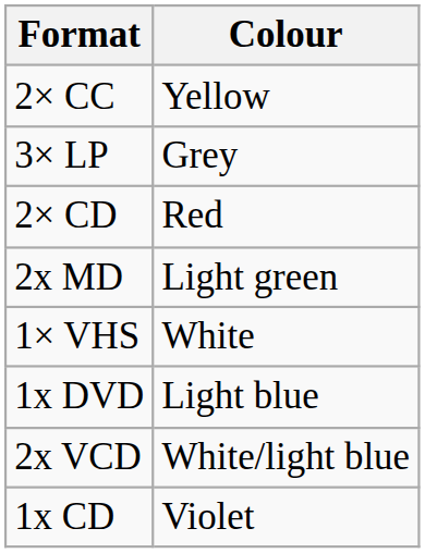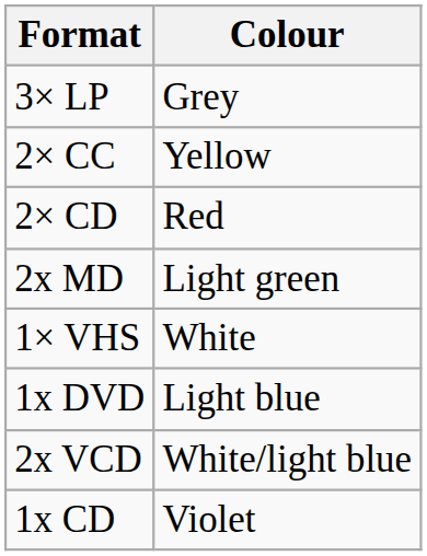rows swapped: 3× LP <-> 2× CC
